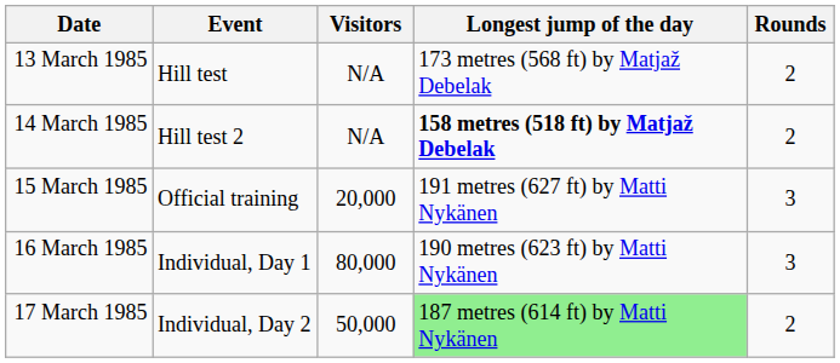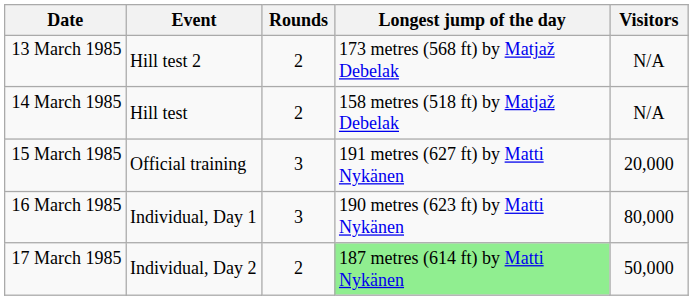columns swapped: Rounds <-> Visitors
13 March 1985 | Event: Hill test -> Hill test 2
14 March 1985 | Event: Hill test 2 -> Hill test
14 March 1985 | Longest jump of the day: bold -> normal
